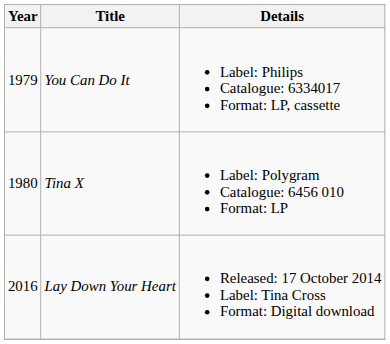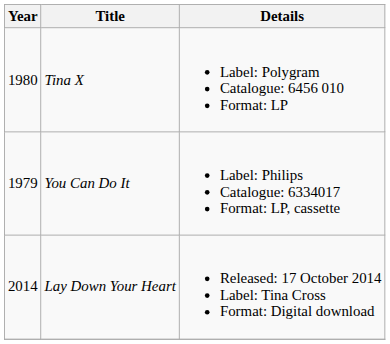rows swapped: You Can Do It <-> Tina X
Lay Down Your Heart | Year: 2016 -> 2014
